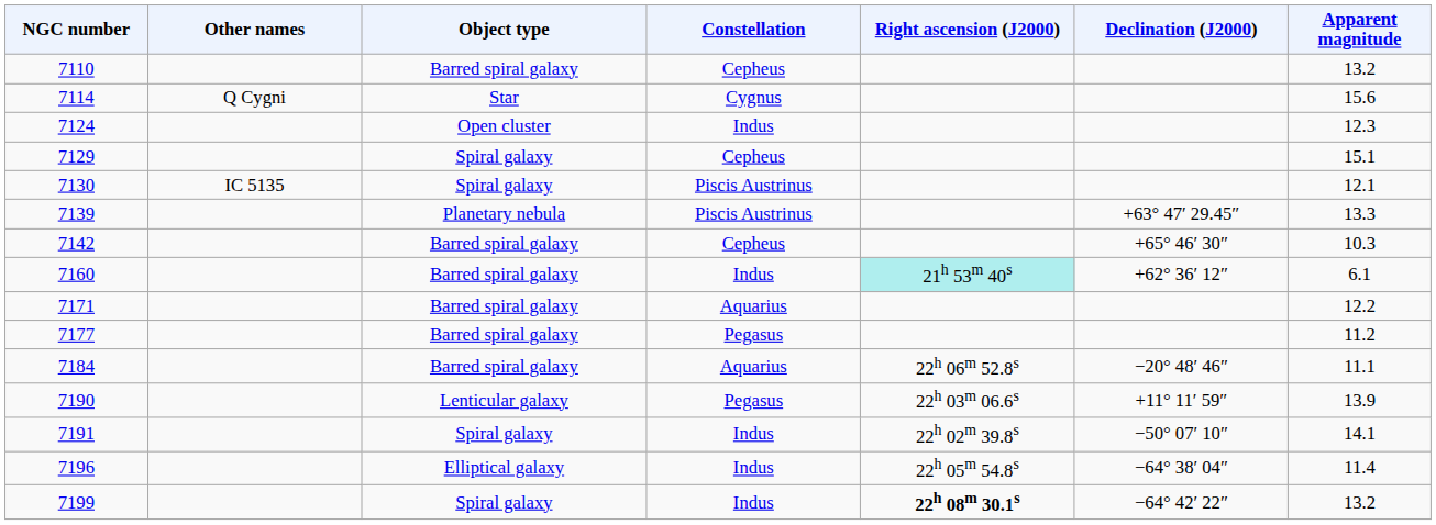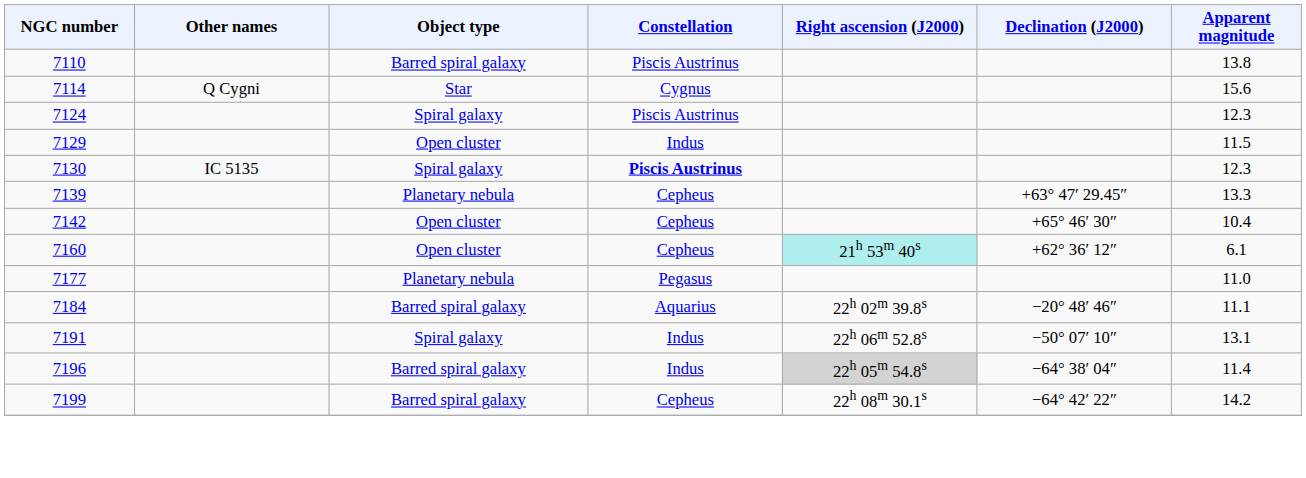7110 | Constellation: Cepheus -> Piscis Austrinus
7110 | Apparent magnitude: 13.2 -> 13.8
7124 | Object type: Open cluster -> Spiral galaxy
7124 | Constellation: Indus -> Piscis Austrinus
7129 | Object type: Spiral galaxy -> Open cluster
7129 | Constellation: Cepheus -> Indus
7129 | Apparent magnitude: 15.1 -> 11.5
7130 | Constellation: normal -> bold
7130 | Apparent magnitude: 12.1 -> 12.3
7139 | Constellation: Piscis Austrinus -> Cepheus
7142 | Object type: Barred spiral galaxy -> Open cluster
7142 | Apparent magnitude: 10.3 -> 10.4
7160 | Object type: Barred spiral galaxy -> Open cluster
7160 | Constellation: Indus -> Cepheus
- row: 7171 | Barred spiral galaxy | Aquarius | 12.2
7177 | Object type: Barred spiral galaxy -> Planetary nebula
7177 | Apparent magnitude: 11.2 -> 11.0
7184 | Right ascension (J2000): 22h 06m 52.8s -> 22h 02m 39.8s
- row: 7190 | Lenticular galaxy | Pegasus | 22h 03m 06.6s | +11° 11′ 59″ | 13.9
7191 | Right ascension (J2000): 22h 02m 39.8s -> 22h 06m 52.8s
7191 | Apparent magnitude: 14.1 -> 13.1
7196 | Object type: Elliptical galaxy -> Barred spiral galaxy
7196 | Right ascension (J2000): no background -> lightgrey background
7199 | Object type: Spiral galaxy -> Barred spiral galaxy
7199 | Constellation: Indus -> Cepheus
7199 | Right ascension (J2000): bold -> normal
7199 | Apparent magnitude: 13.2 -> 14.2
